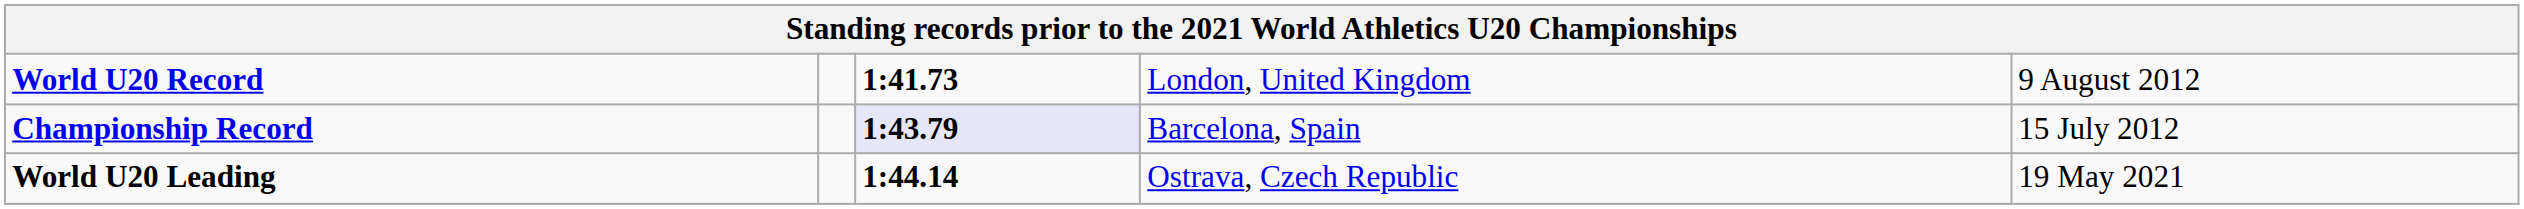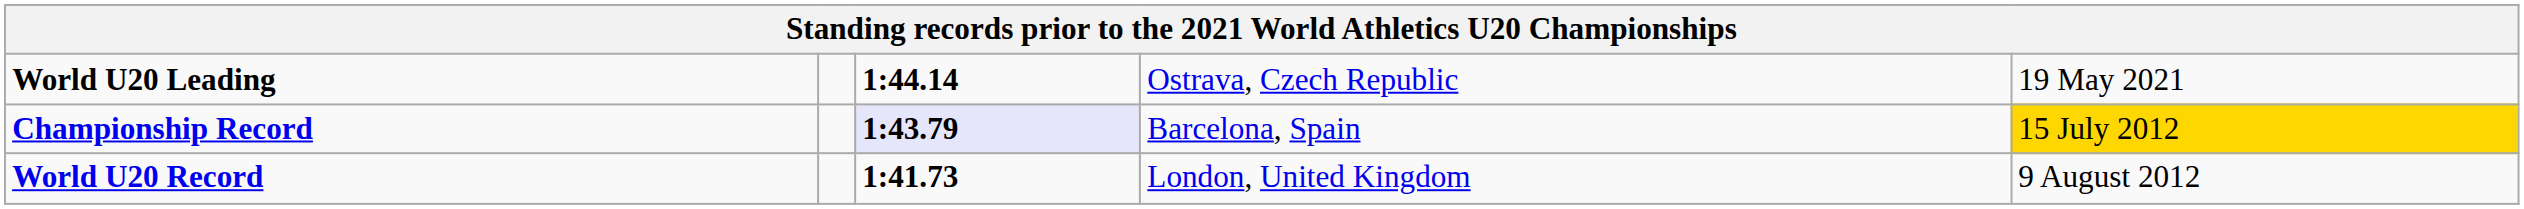rows swapped: World U20 Record <-> World U20 Leading
Championship Record | column 5: no background -> gold background
